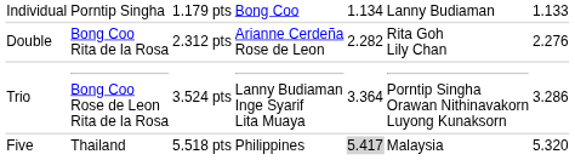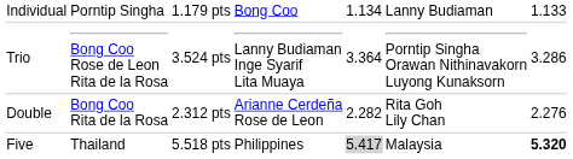rows swapped: Double <-> Trio
Five | column 7: normal -> bold
